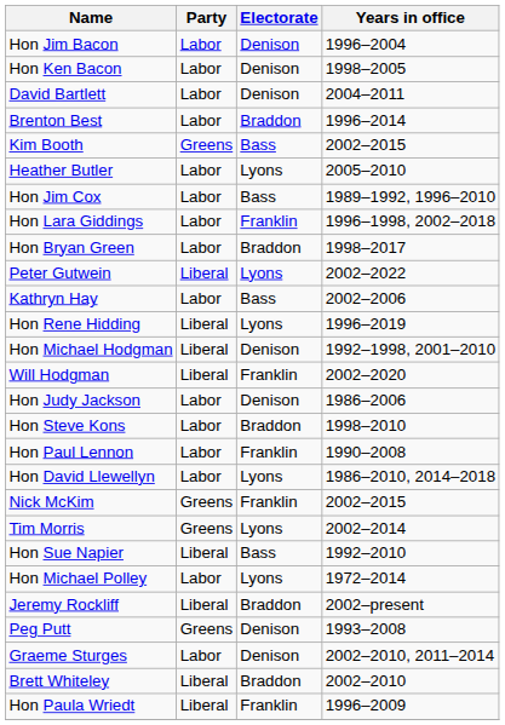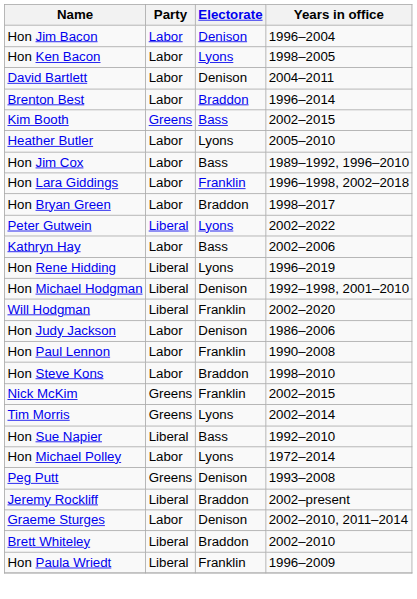Hon Ken Bacon | Electorate: Denison -> Lyons
rows swapped: Hon Steve Kons <-> Hon Paul Lennon
- row: Hon David Llewellyn | Labor | Lyons | 1986–2010, 2014–2018
rows swapped: Peg Putt <-> Jeremy Rockliff
